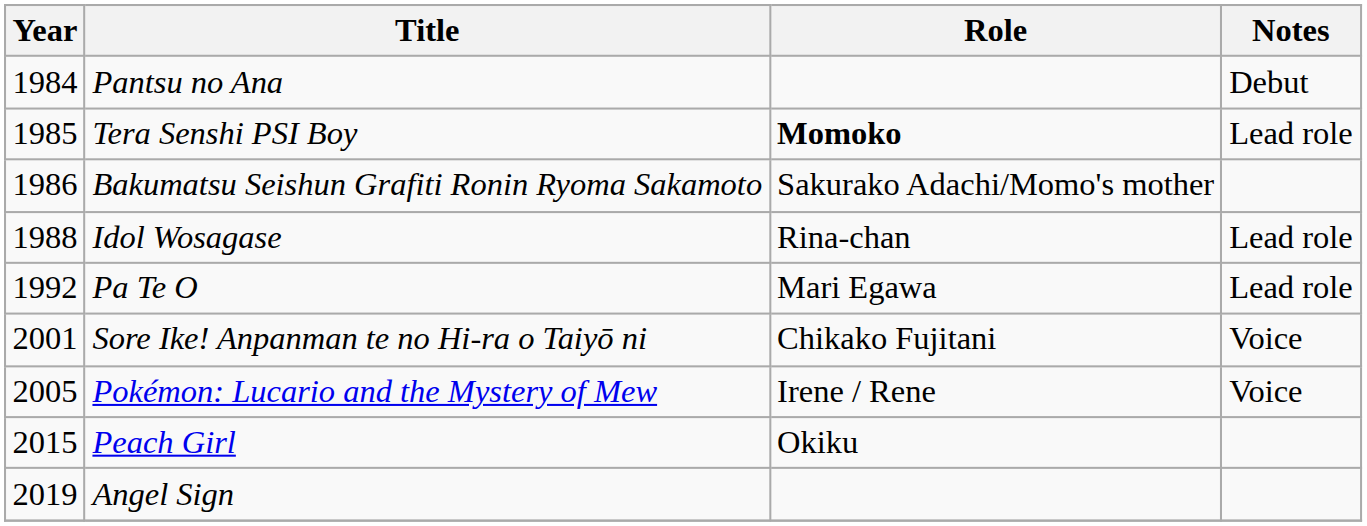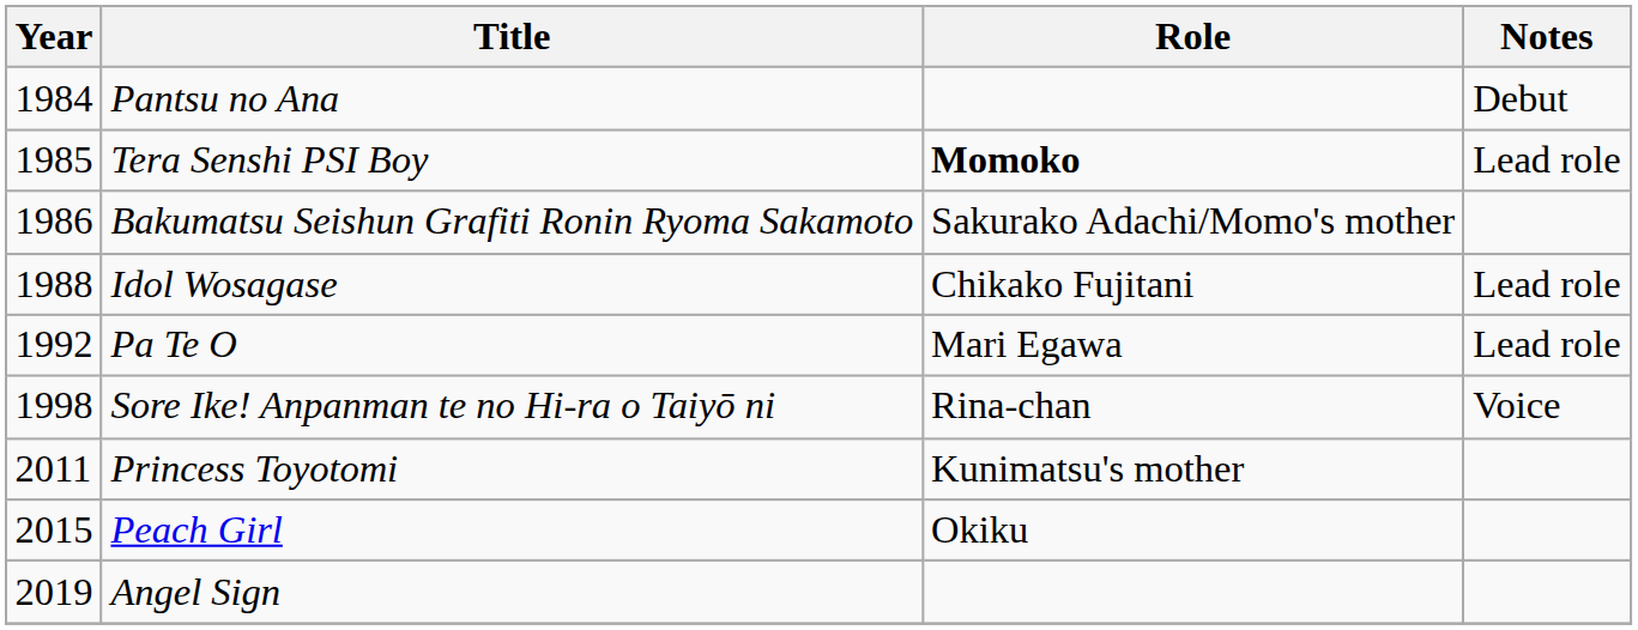Idol Wosagase | Role: Rina-chan -> Chikako Fujitani
Sore Ike! Anpanman te no Hi-ra o Taiyō ni | Year: 2001 -> 1998
Sore Ike! Anpanman te no Hi-ra o Taiyō ni | Role: Chikako Fujitani -> Rina-chan
- row: 2005 | Pokémon: Lucario and the Mystery of Mew | Irene / Rene | Voice
+ row: 2011 | Princess Toyotomi | Kunimatsu's mother
